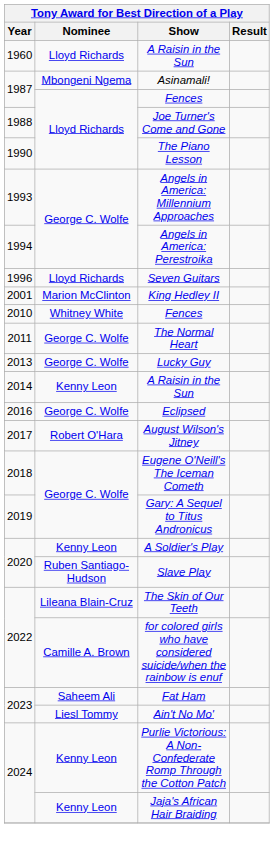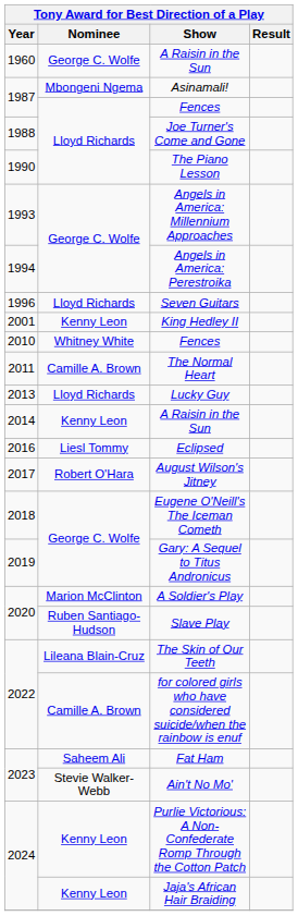1960 / A Raisin in the Sun | Nominee: Lloyd Richards -> George C. Wolfe
King Hedley II | Nominee: Marion McClinton -> Kenny Leon
The Normal Heart | Nominee: George C. Wolfe -> Camille A. Brown
Lucky Guy | Nominee: George C. Wolfe -> Lloyd Richards
Eclipsed | Nominee: George C. Wolfe -> Liesl Tommy
A Soldier's Play | Nominee: Kenny Leon -> Marion McClinton
Ain't No Mo' | Nominee: Liesl Tommy -> Stevie Walker-Webb
